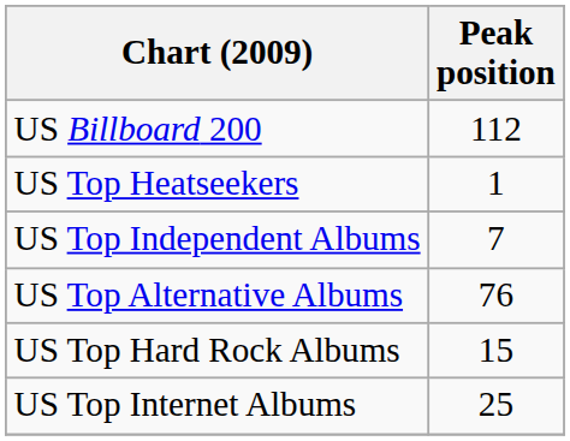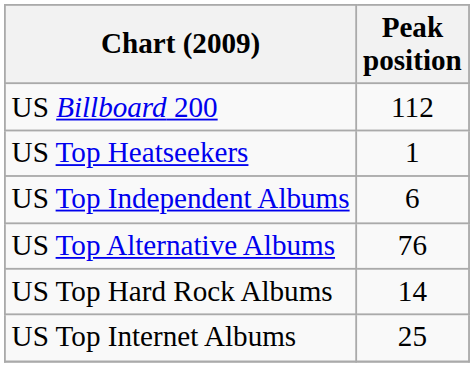US Top Independent Albums | Peak position: 7 -> 6
US Top Hard Rock Albums | Peak position: 15 -> 14
